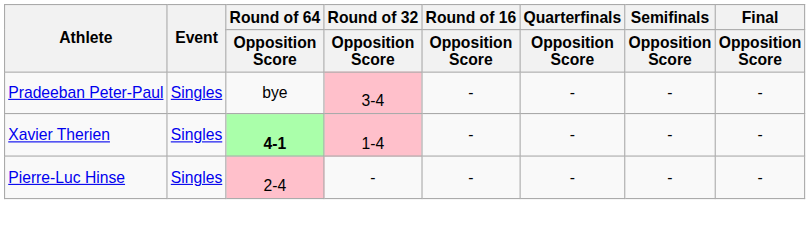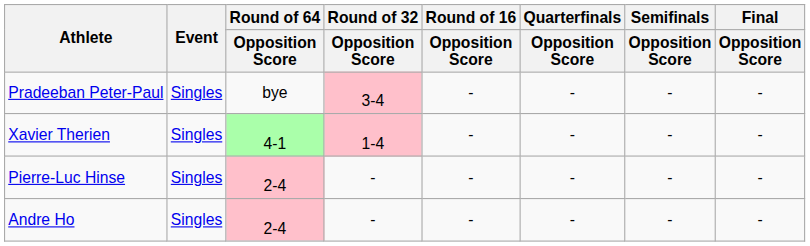Xavier Therien | Round of 64 / Opposition Score: bold -> normal
+ row: Andre Ho | Singles | 2-4 | - | - | - | - | -
